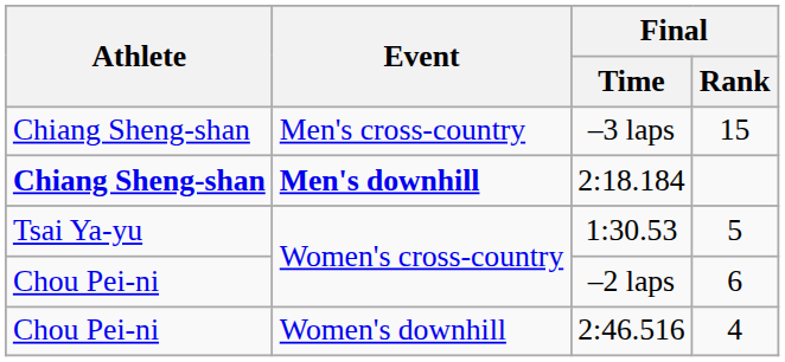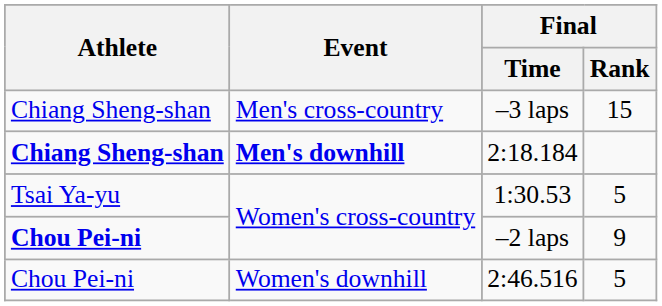–2 laps | Athlete: normal -> bold
–2 laps | Final / Rank: 6 -> 9
2:46.516 | Final / Rank: 4 -> 5
